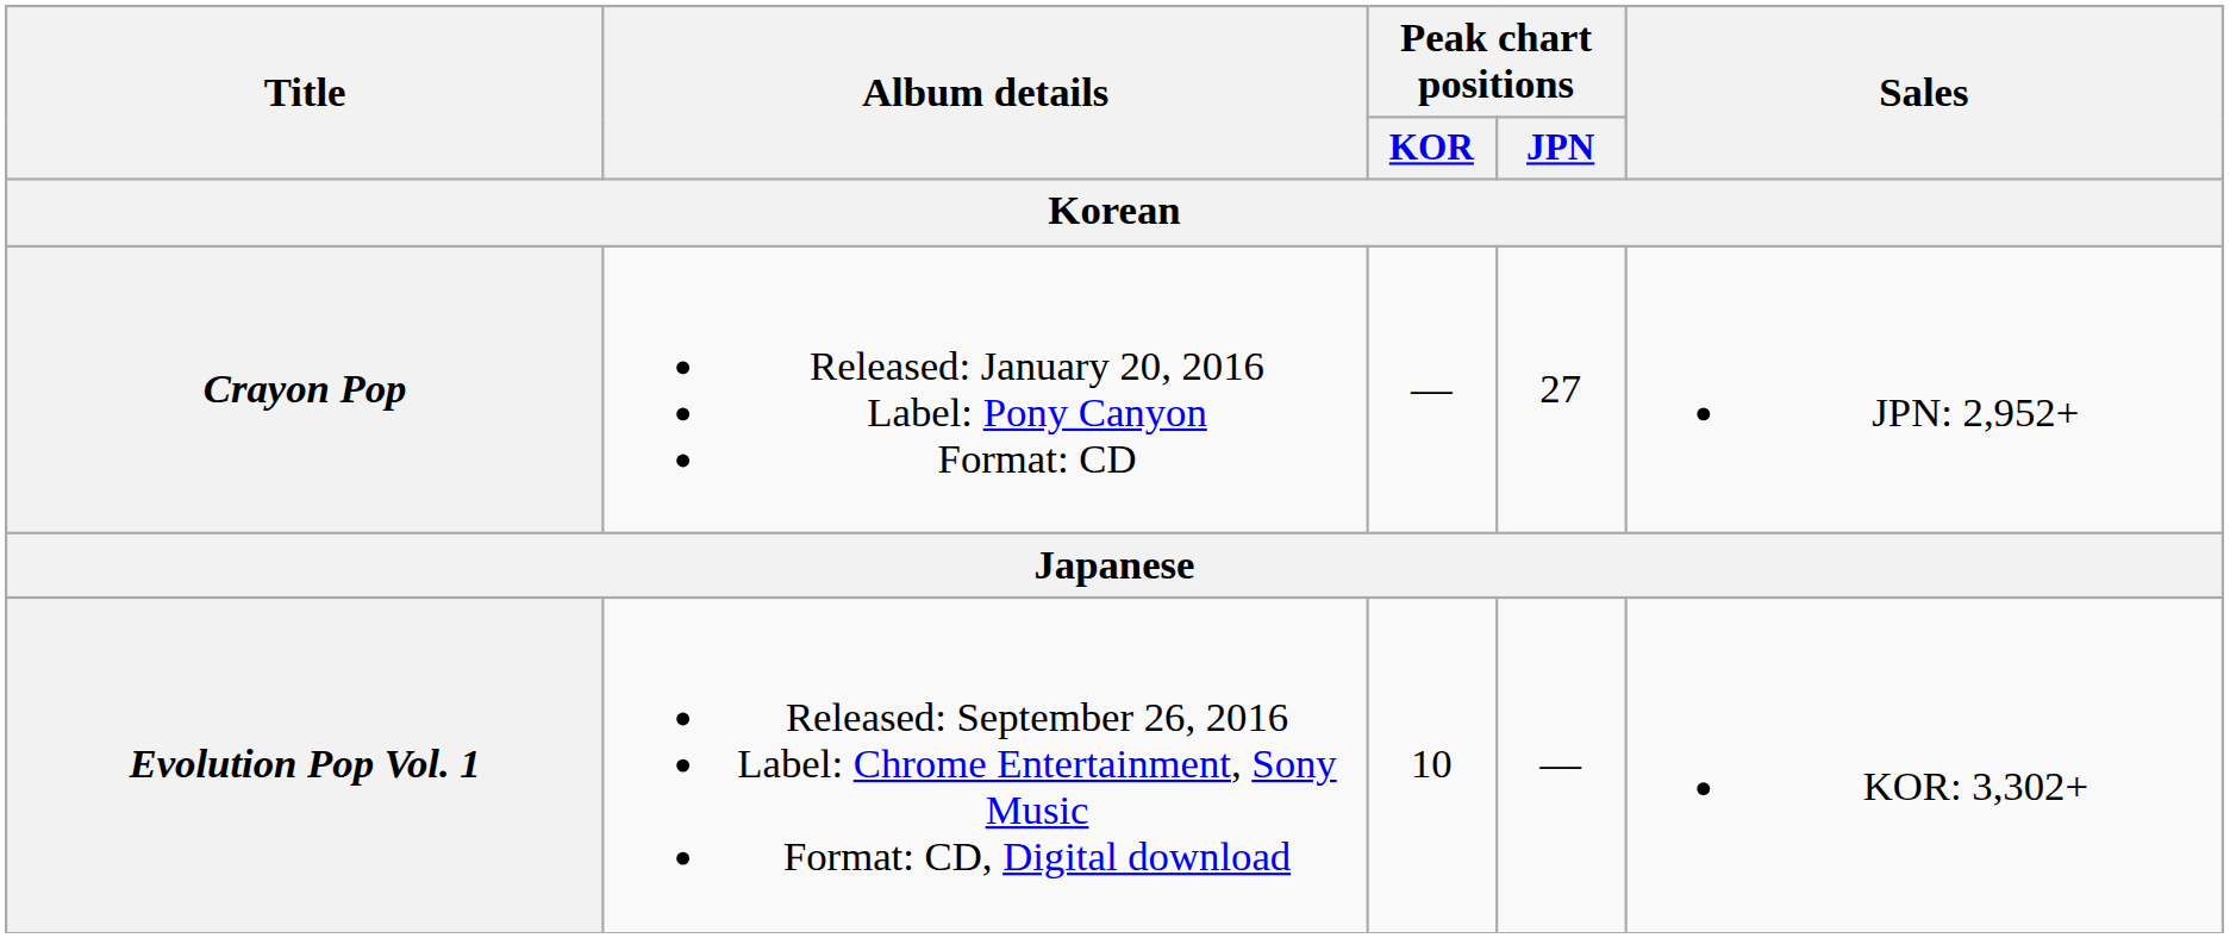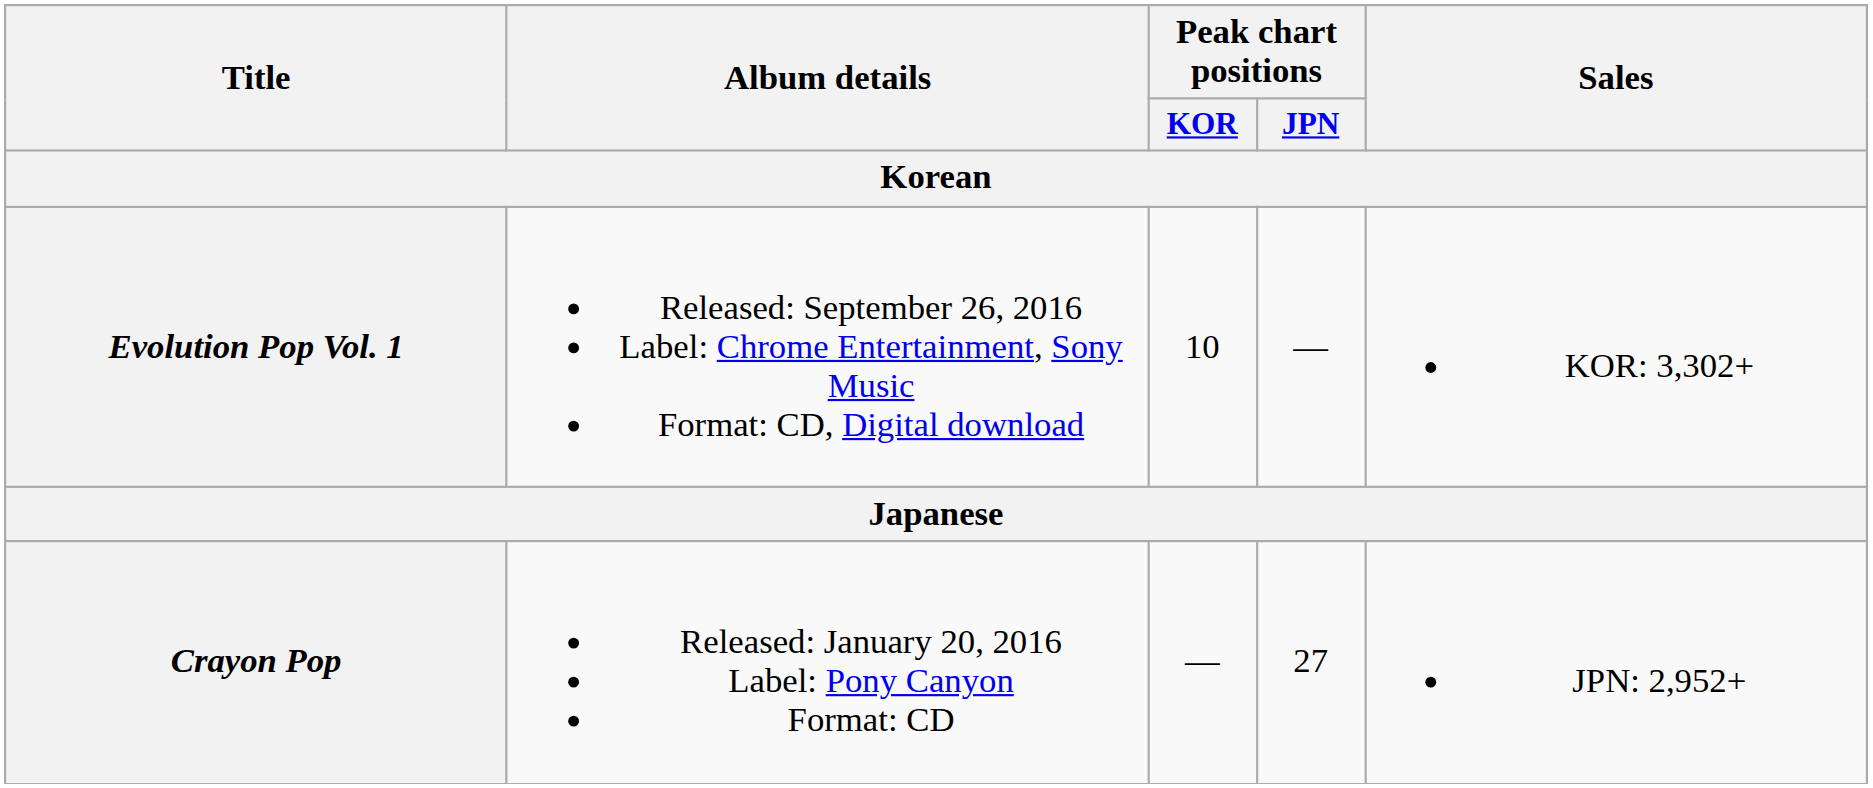rows swapped: Evolution Pop Vol. 1 <-> Crayon Pop
